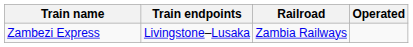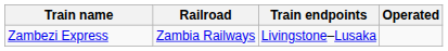columns swapped: Railroad <-> Train endpoints
